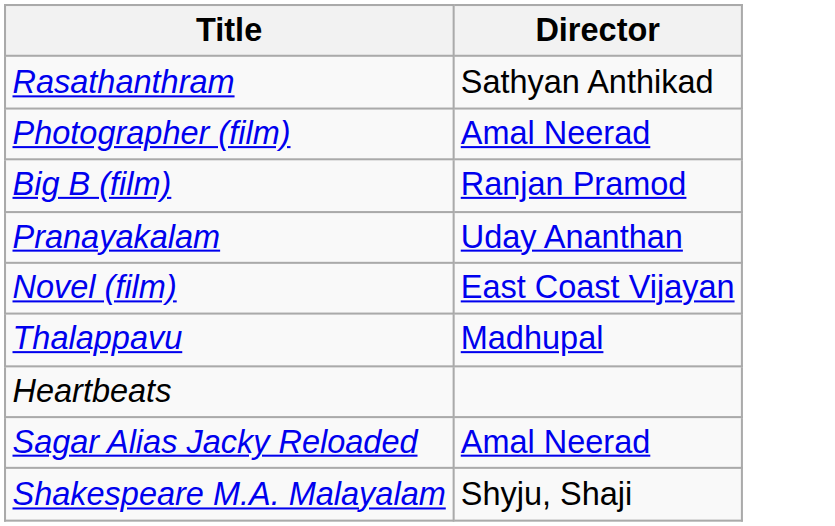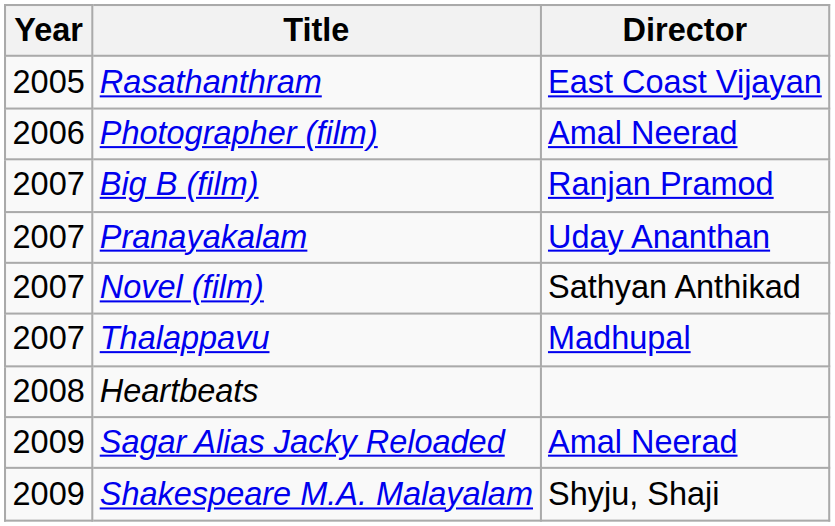+ column: Year | 2005 | 2006 | 2007 | 2007 | 2007 | 2007 | 2008 | 2009 | 2009
Rasathanthram | Director: Sathyan Anthikad -> East Coast Vijayan
Novel (film) | Director: East Coast Vijayan -> Sathyan Anthikad
